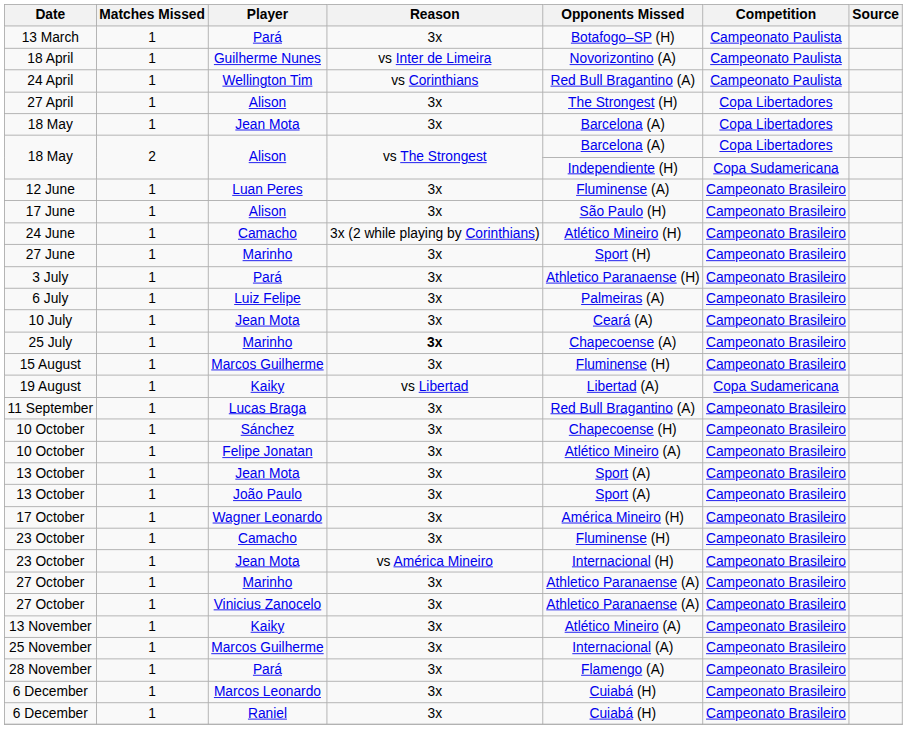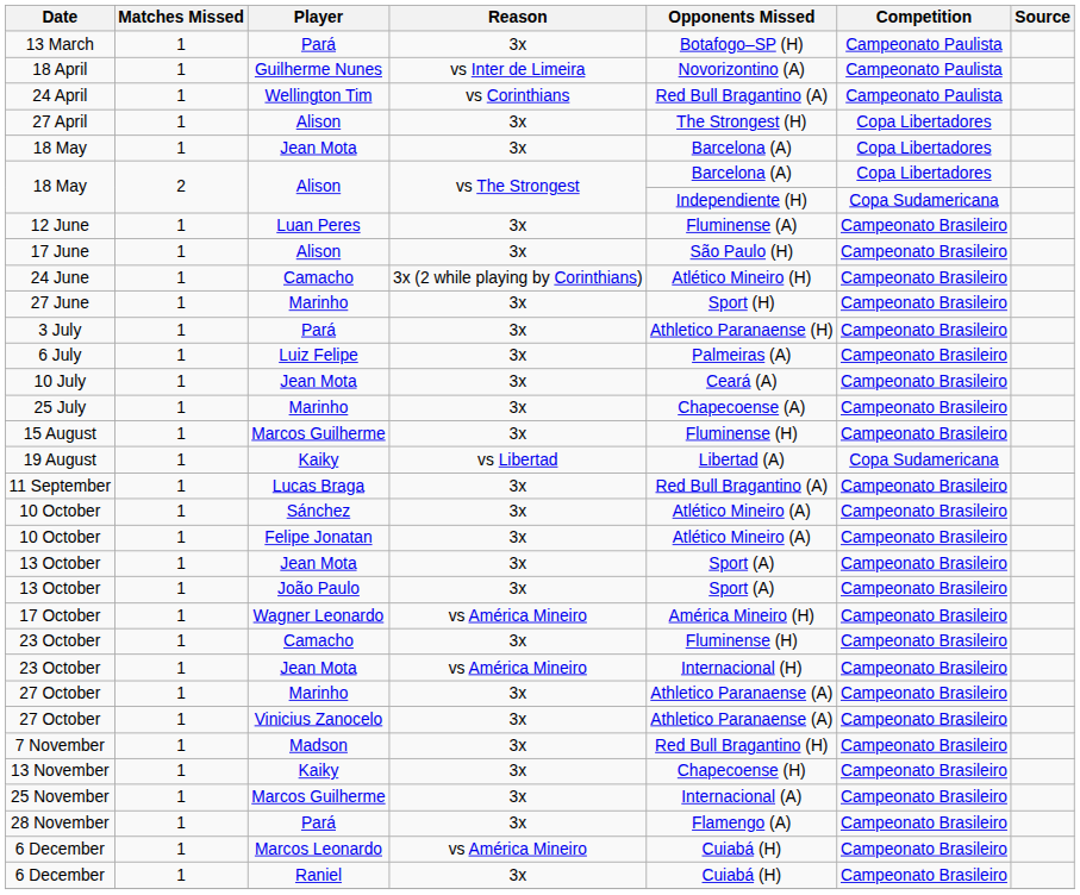25 July | Reason: bold -> normal
10 October / Sánchez | Opponents Missed: Chapecoense (H) -> Atlético Mineiro (A)
17 October | Reason: 3x -> vs América Mineiro
+ row: 7 November | 1 | Madson | 3x | Red Bull Bragantino (H) | Campeonato Brasileiro
13 November | Opponents Missed: Atlético Mineiro (A) -> Chapecoense (H)
6 December / Marcos Leonardo | Reason: 3x -> vs América Mineiro
